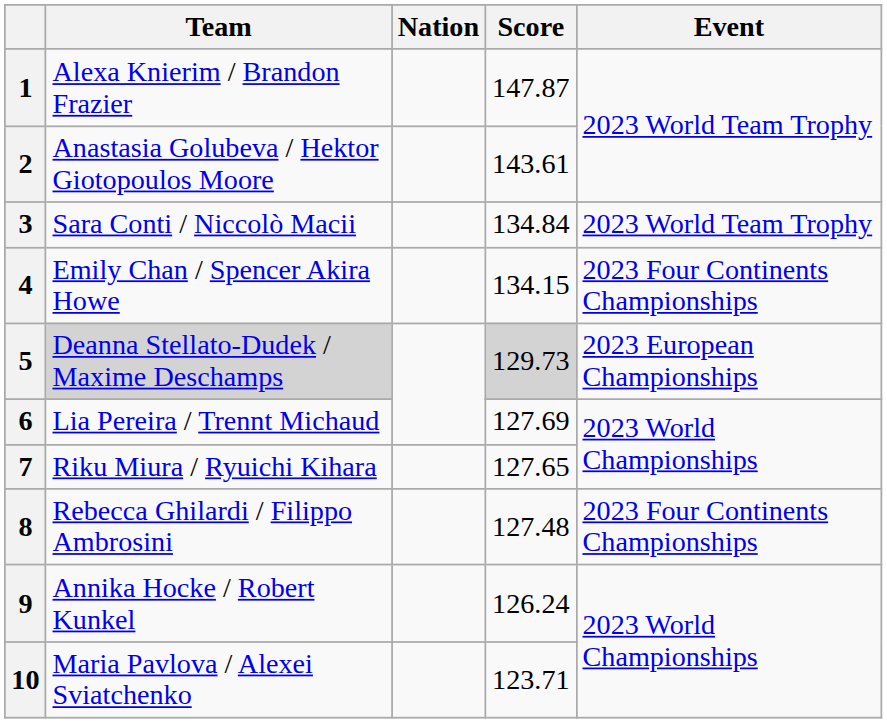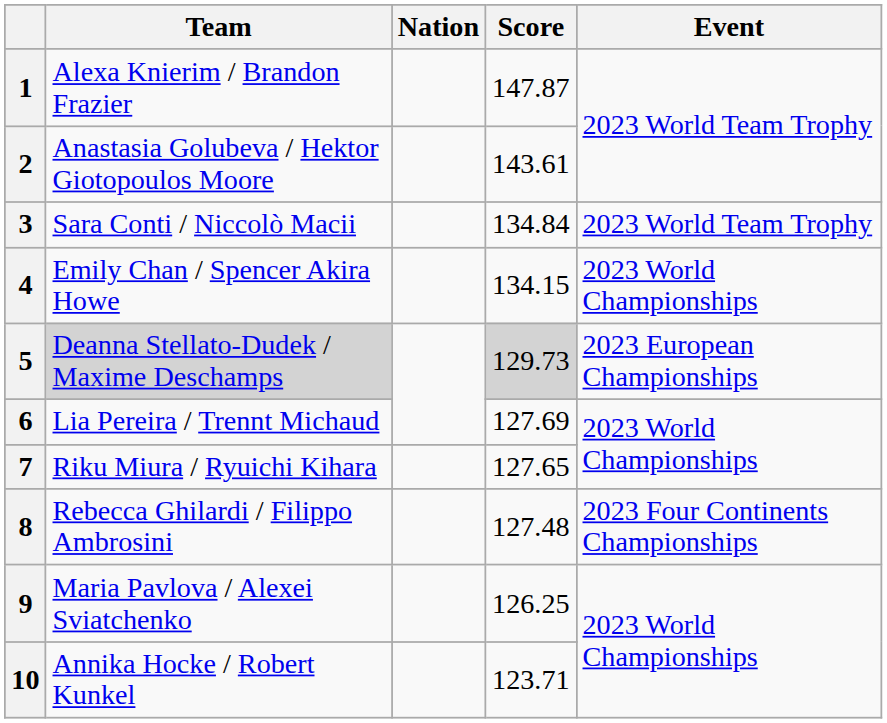4 | Event: 2023 Four Continents Championships -> 2023 World Championships
9 | Team: Annika Hocke / Robert Kunkel -> Maria Pavlova / Alexei Sviatchenko
9 | Score: 126.24 -> 126.25
10 | Team: Maria Pavlova / Alexei Sviatchenko -> Annika Hocke / Robert Kunkel
